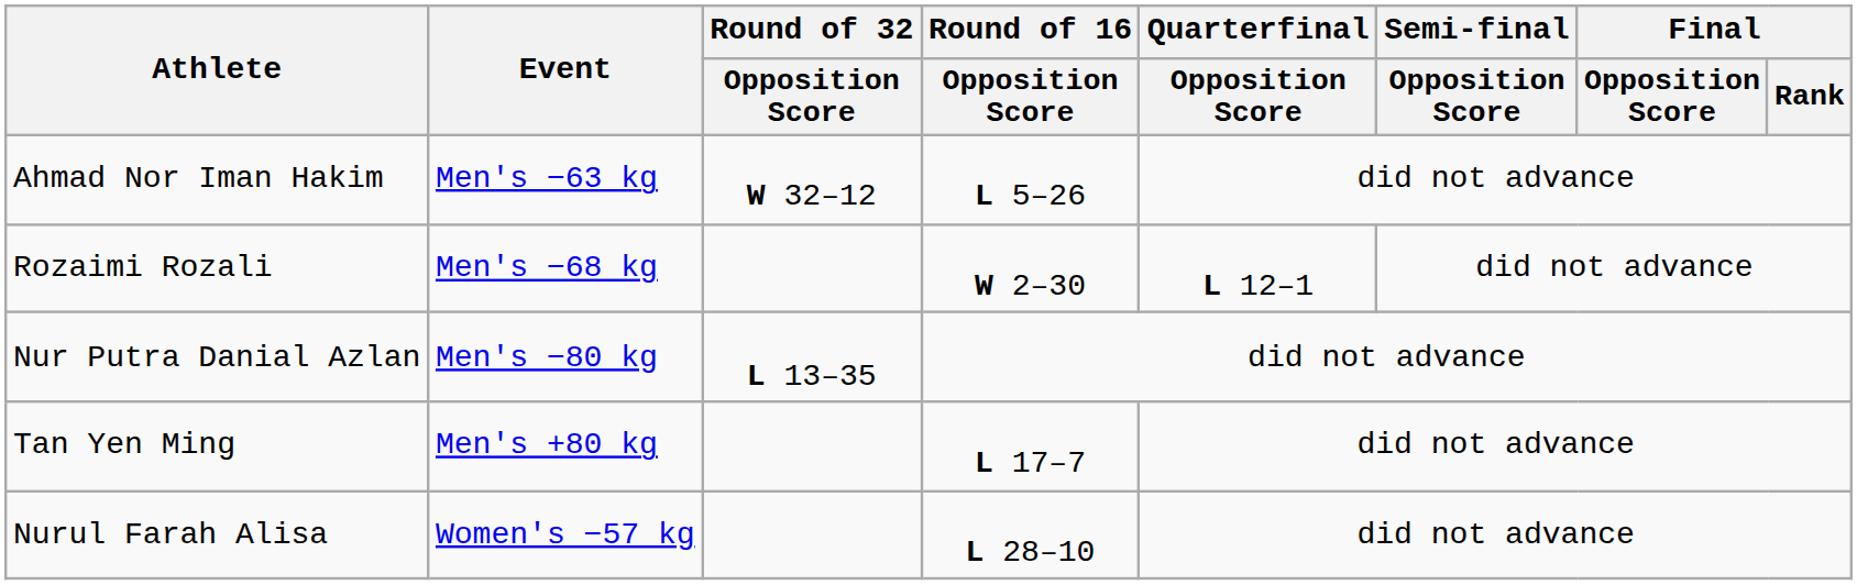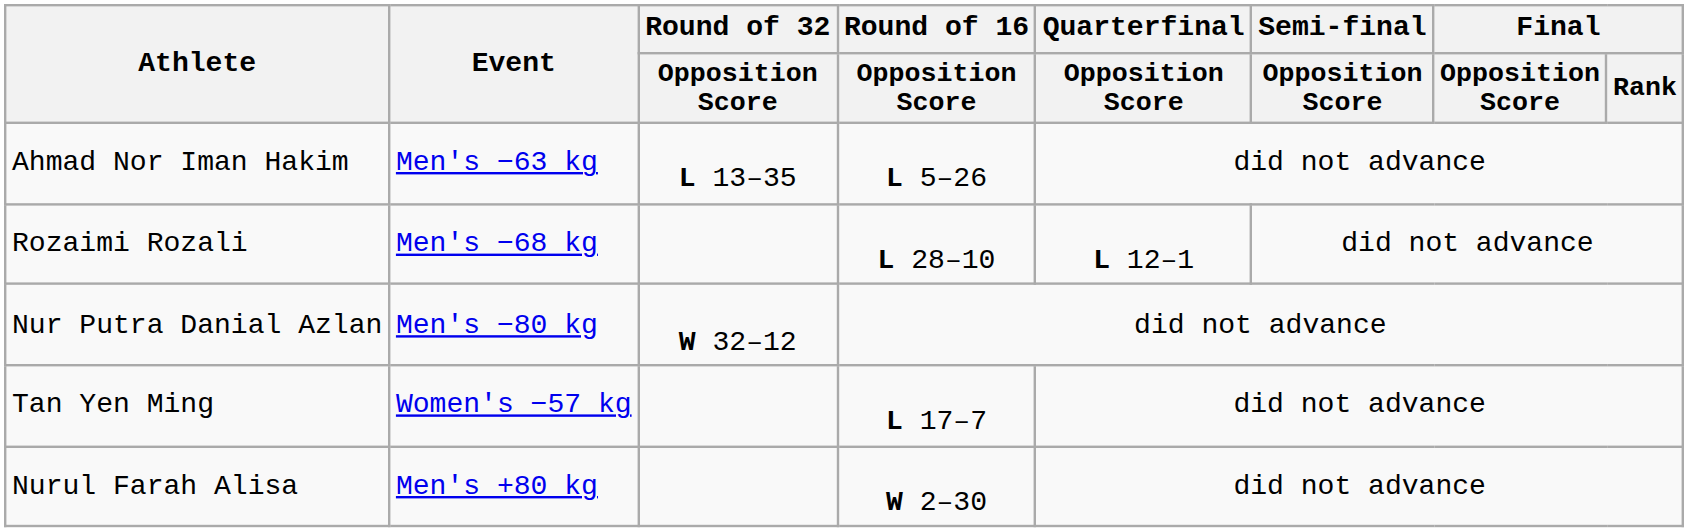Ahmad Nor Iman Hakim | Round of 32 / Opposition Score: W 32–12 -> L 13–35
Rozaimi Rozali | Round of 16 / Opposition Score: W 2–30 -> L 28–10
Nur Putra Danial Azlan | Round of 32 / Opposition Score: L 13–35 -> W 32–12
Tan Yen Ming | Event: Men's +80 kg -> Women's −57 kg
Nurul Farah Alisa | Event: Women's −57 kg -> Men's +80 kg
Nurul Farah Alisa | Round of 16 / Opposition Score: L 28–10 -> W 2–30
